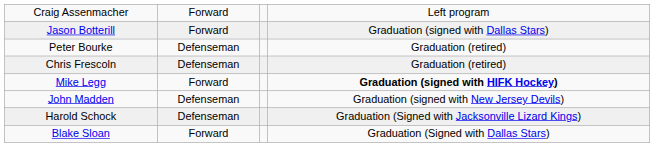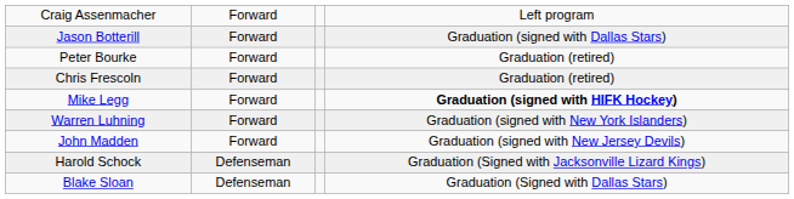Peter Bourke | column 2: Defenseman -> Forward
Chris Frescoln | column 2: Defenseman -> Forward
+ row: Warren Luhning | Forward | Graduation (signed with New York Islanders)
John Madden | column 2: Defenseman -> Forward
Blake Sloan | column 2: Forward -> Defenseman
